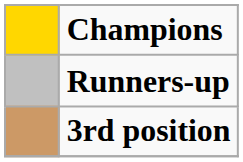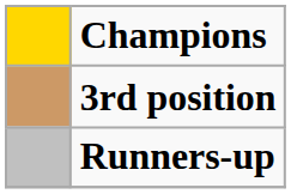rows swapped: Runners-up <-> 3rd position
